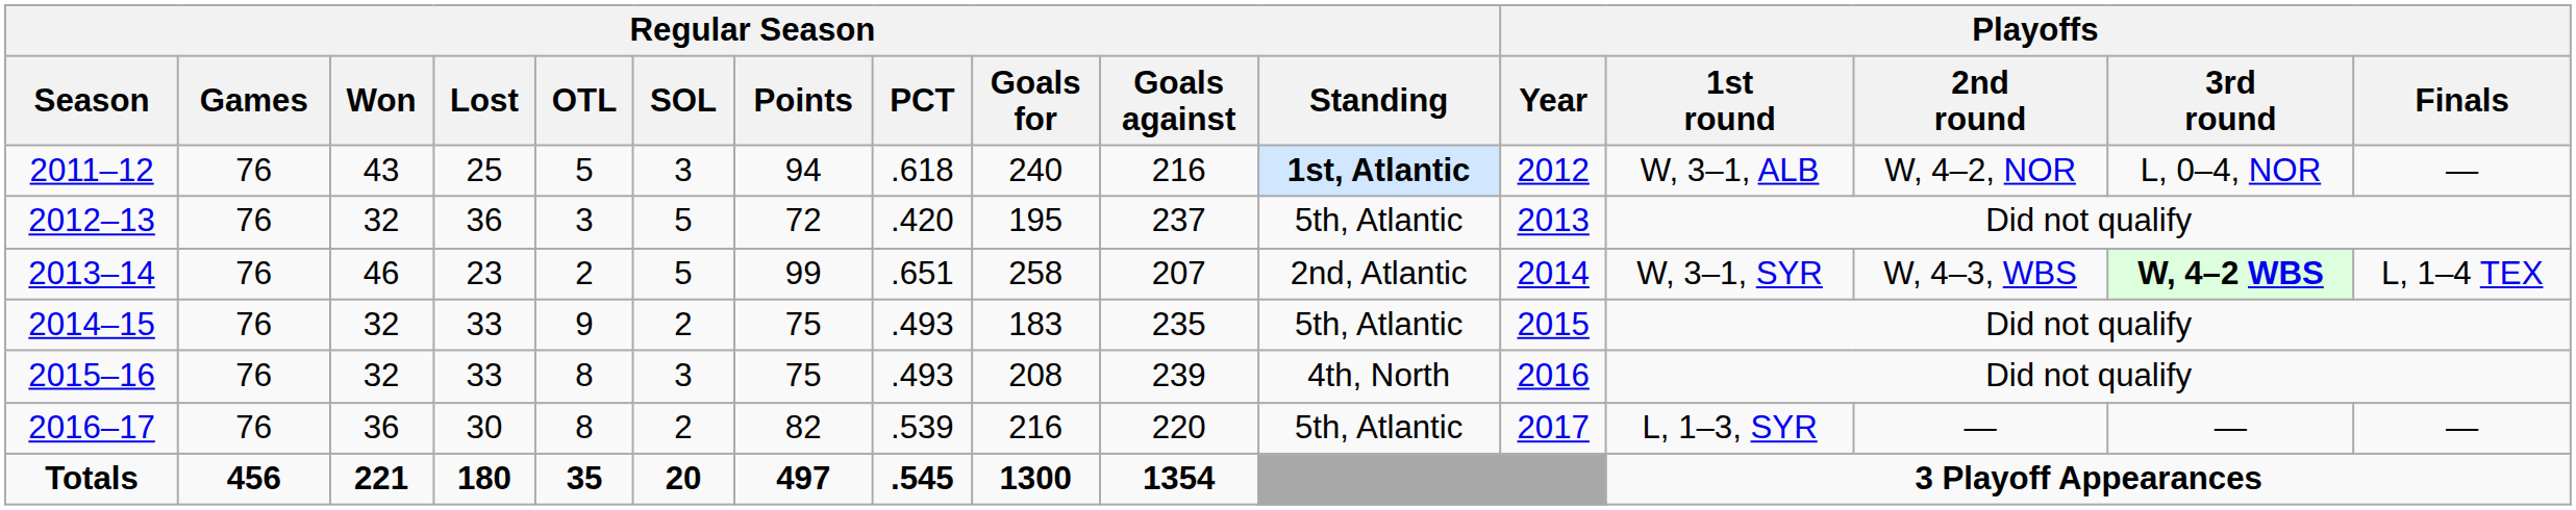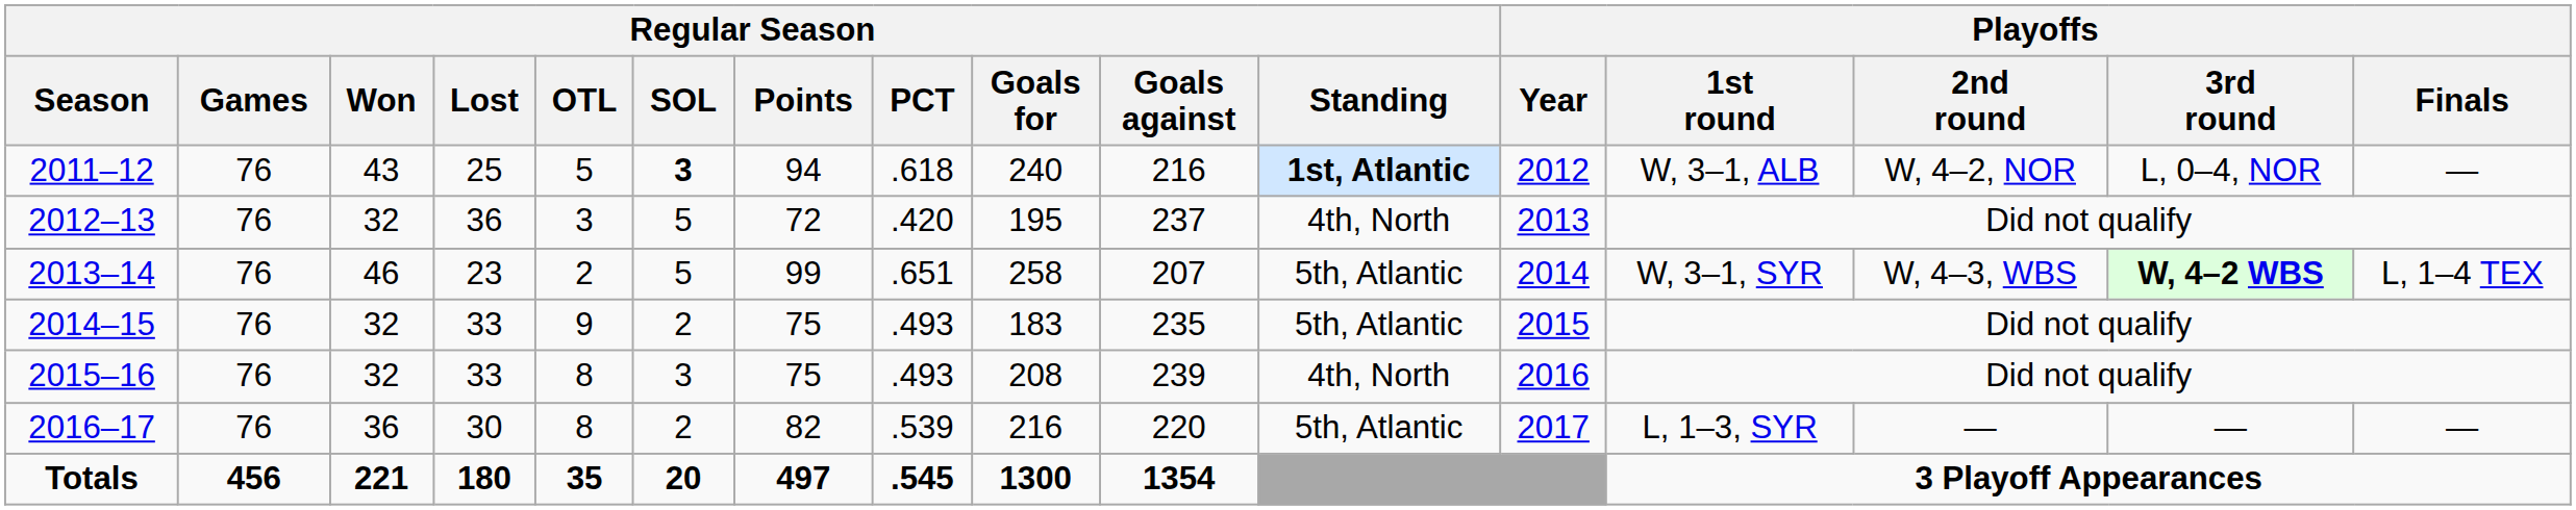2011–12 | Regular Season / SOL: normal -> bold
2012–13 | Regular Season / Standing: 5th, Atlantic -> 4th, North
2013–14 | Regular Season / Standing: 2nd, Atlantic -> 5th, Atlantic
